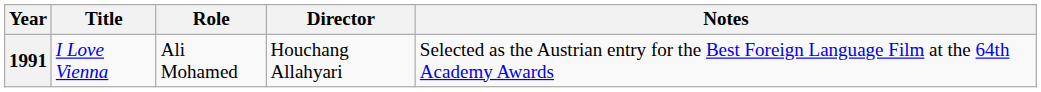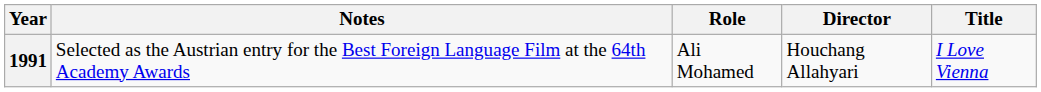columns swapped: Title <-> Notes
